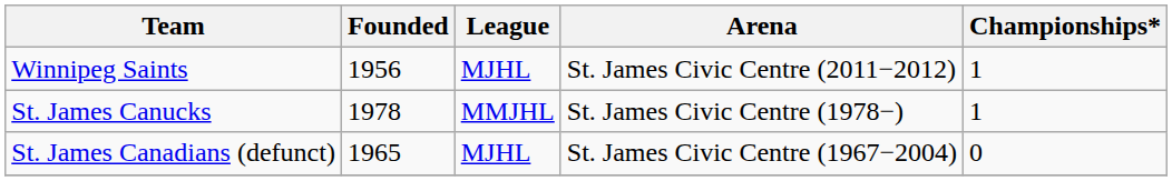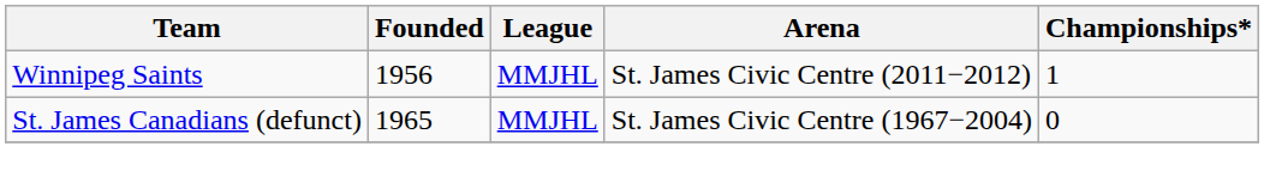Winnipeg Saints | League: MJHL -> MMJHL
- row: St. James Canucks | 1978 | MMJHL | St. James Civic Centre (1978−) | 1
St. James Canadians (defunct) | League: MJHL -> MMJHL
